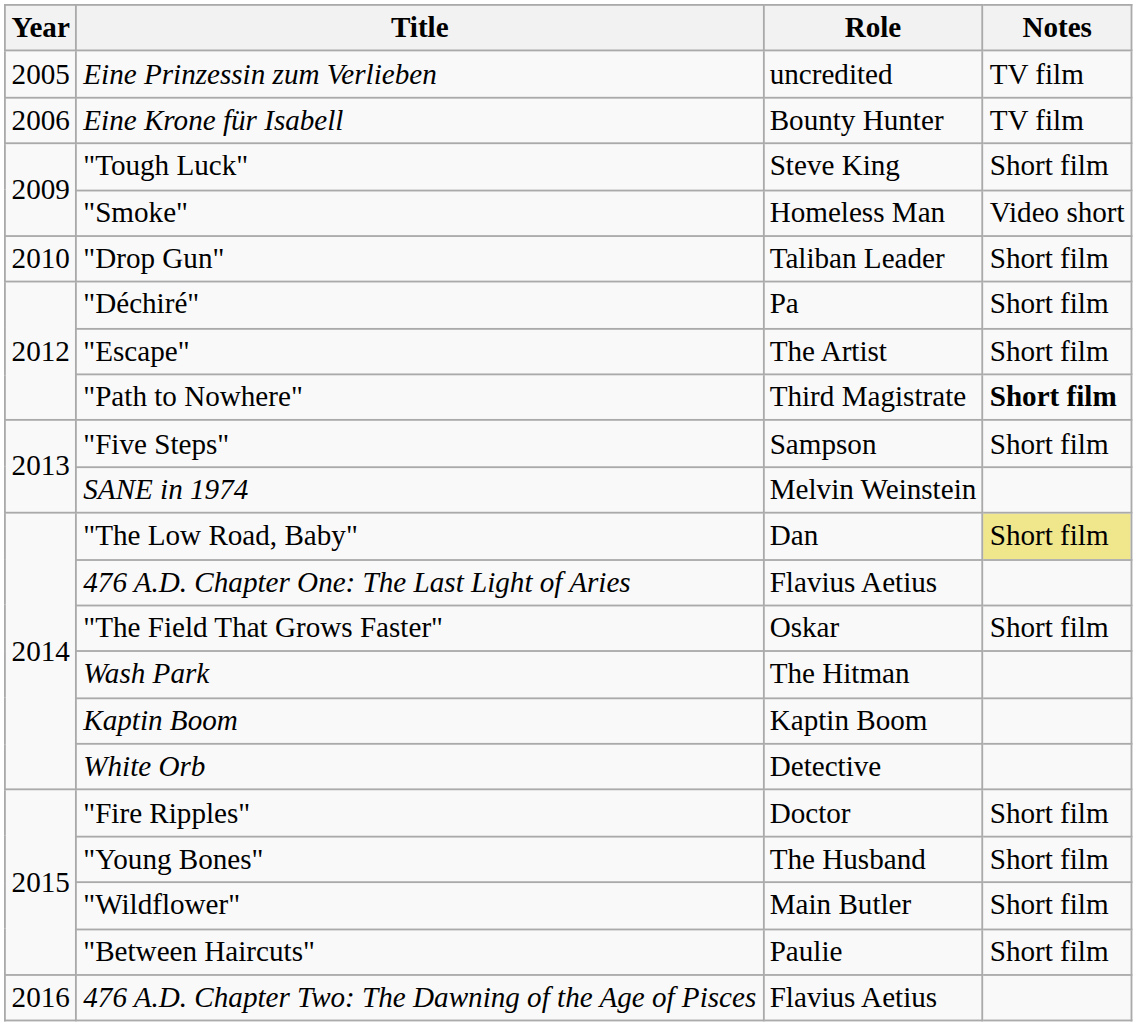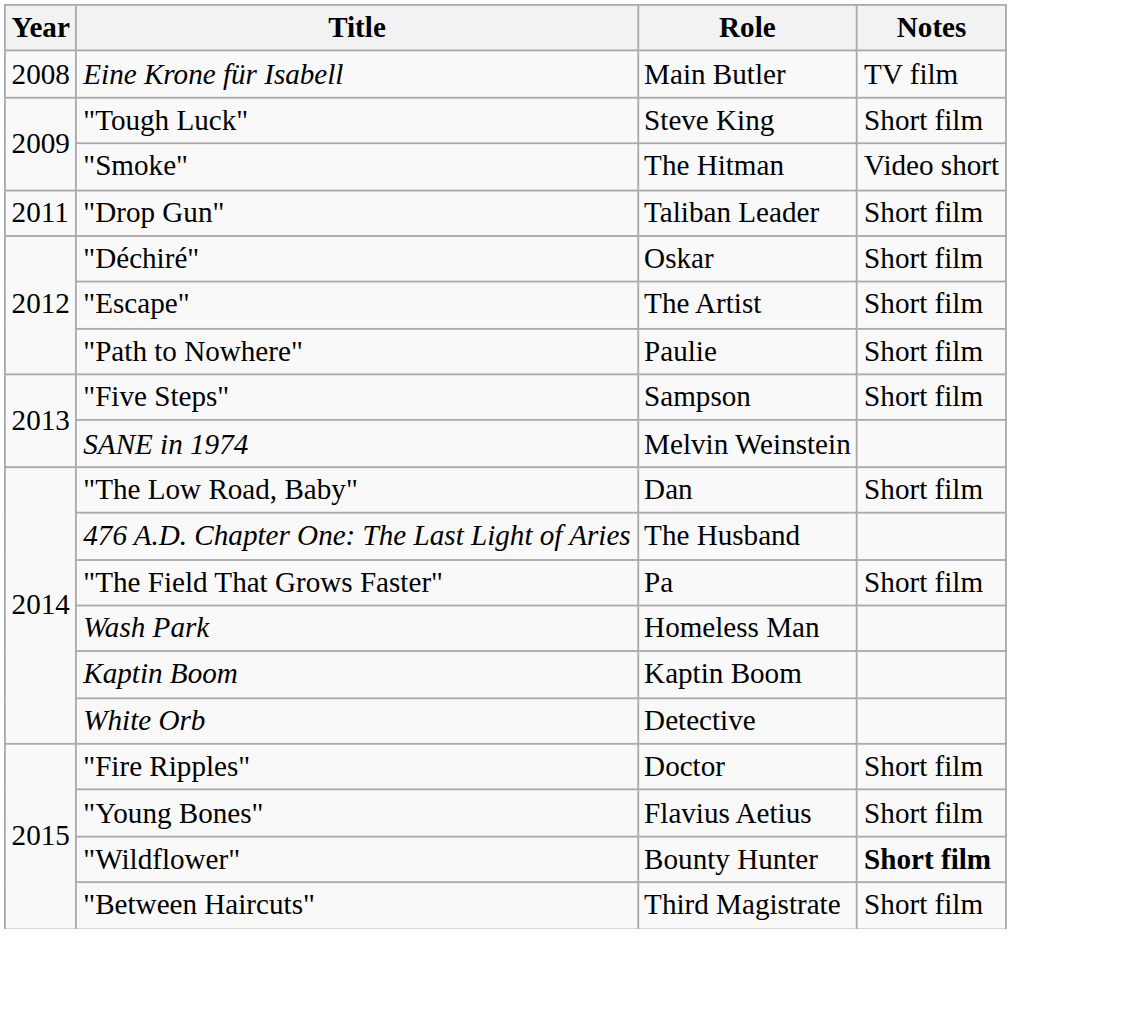- row: 2005 | Eine Prinzessin zum Verlieben | uncredited | TV film
Eine Krone für Isabell | Year: 2006 -> 2008
Eine Krone für Isabell | Role: Bounty Hunter -> Main Butler
"Smoke" | Role: Homeless Man -> The Hitman
"Drop Gun" | Year: 2010 -> 2011
"Déchiré" | Role: Pa -> Oskar
"Path to Nowhere" | Role: Third Magistrate -> Paulie
"Path to Nowhere" | Notes: bold -> normal
"The Low Road, Baby" | Notes: khaki background -> no background
476 A.D. Chapter One: The Last Light of Aries | Role: Flavius Aetius -> The Husband
"The Field That Grows Faster" | Role: Oskar -> Pa
Wash Park | Role: The Hitman -> Homeless Man
"Young Bones" | Role: The Husband -> Flavius Aetius
"Wildflower" | Role: Main Butler -> Bounty Hunter
"Wildflower" | Notes: normal -> bold
"Between Haircuts" | Role: Paulie -> Third Magistrate
- row: 2016 | 476 A.D. Chapter Two: The Dawning of the Age of Pisces | Flavius Aetius
